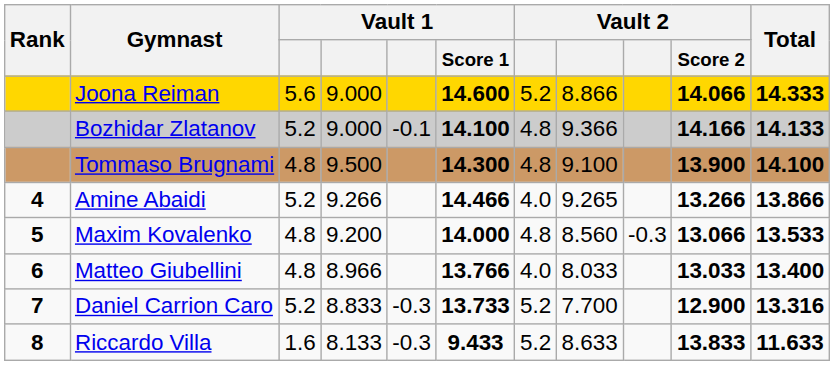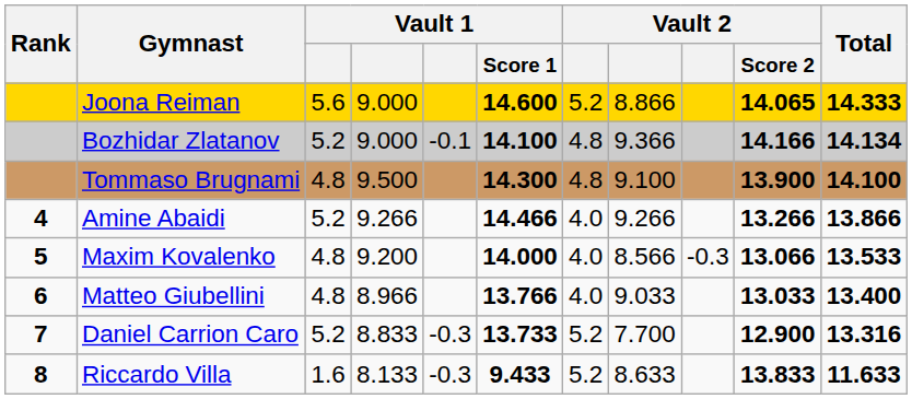Joona Reiman | Vault 2 / Score 2: 14.066 -> 14.065
Bozhidar Zlatanov | Total: 14.133 -> 14.134
Amine Abaidi | column 8: 9.265 -> 9.266
Maxim Kovalenko | column 7: 4.8 -> 4.0
Maxim Kovalenko | column 8: 8.560 -> 8.566
Matteo Giubellini | column 8: 8.033 -> 9.033
